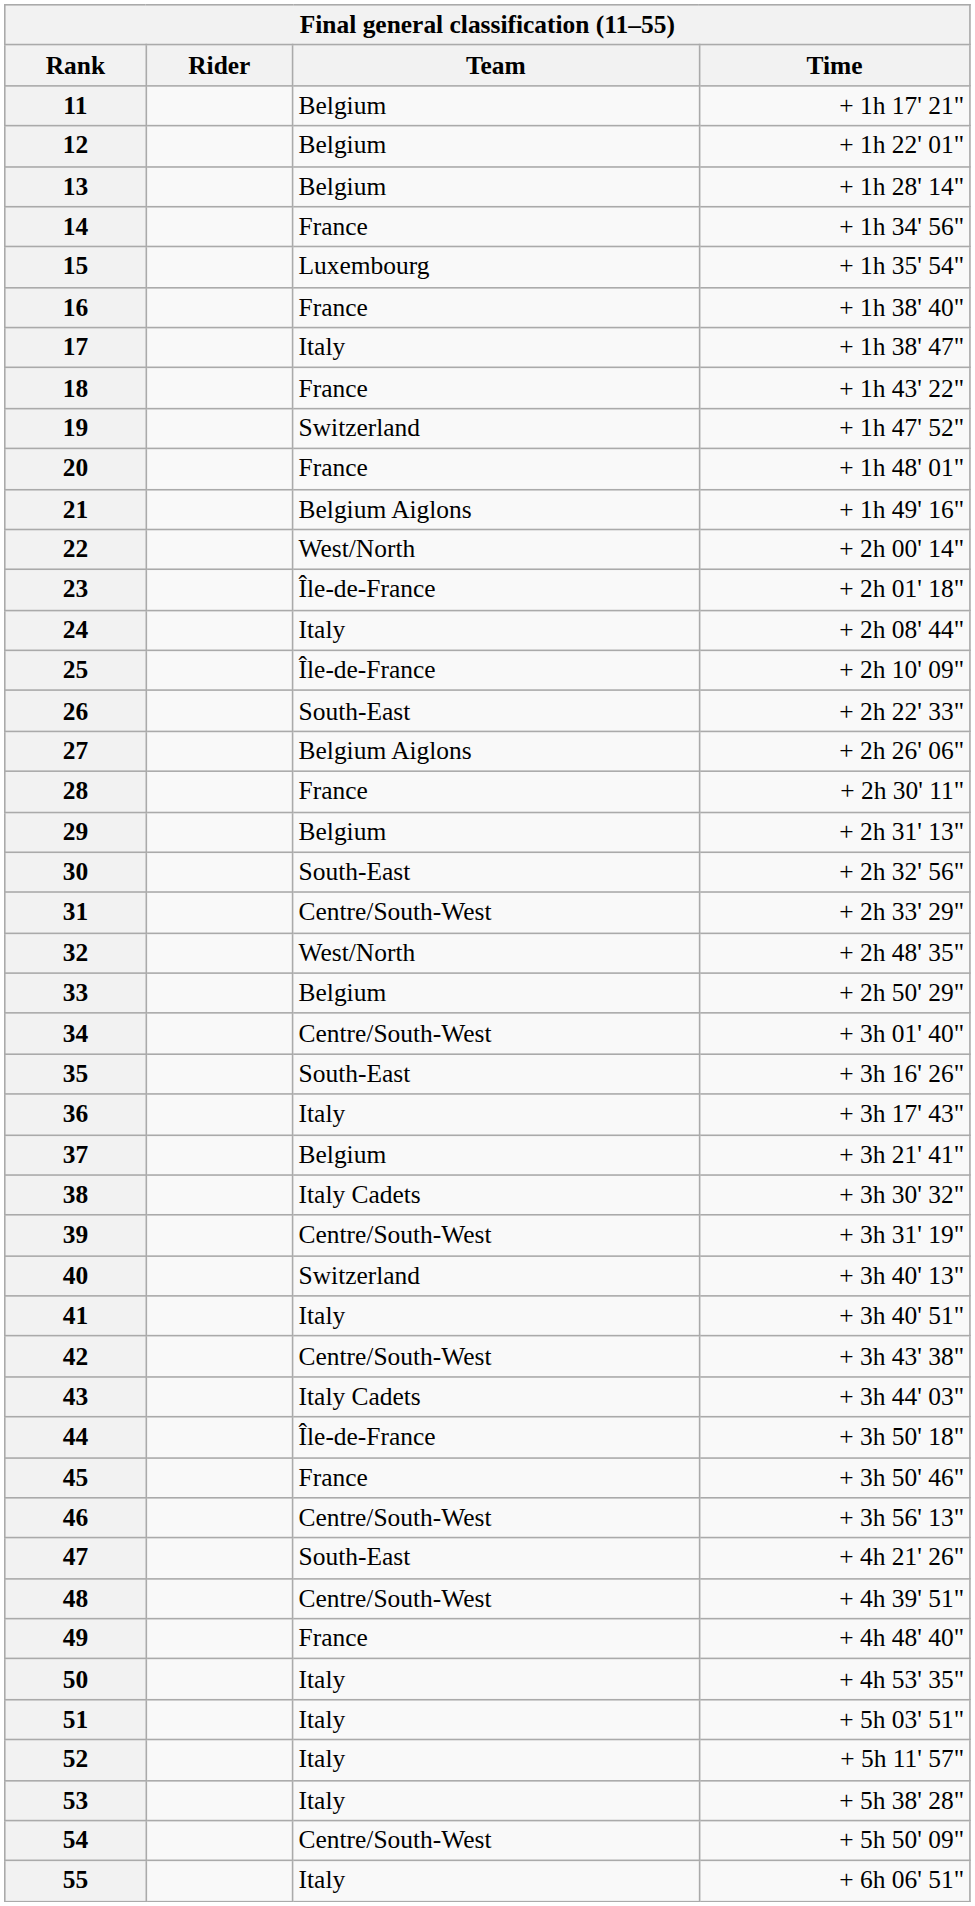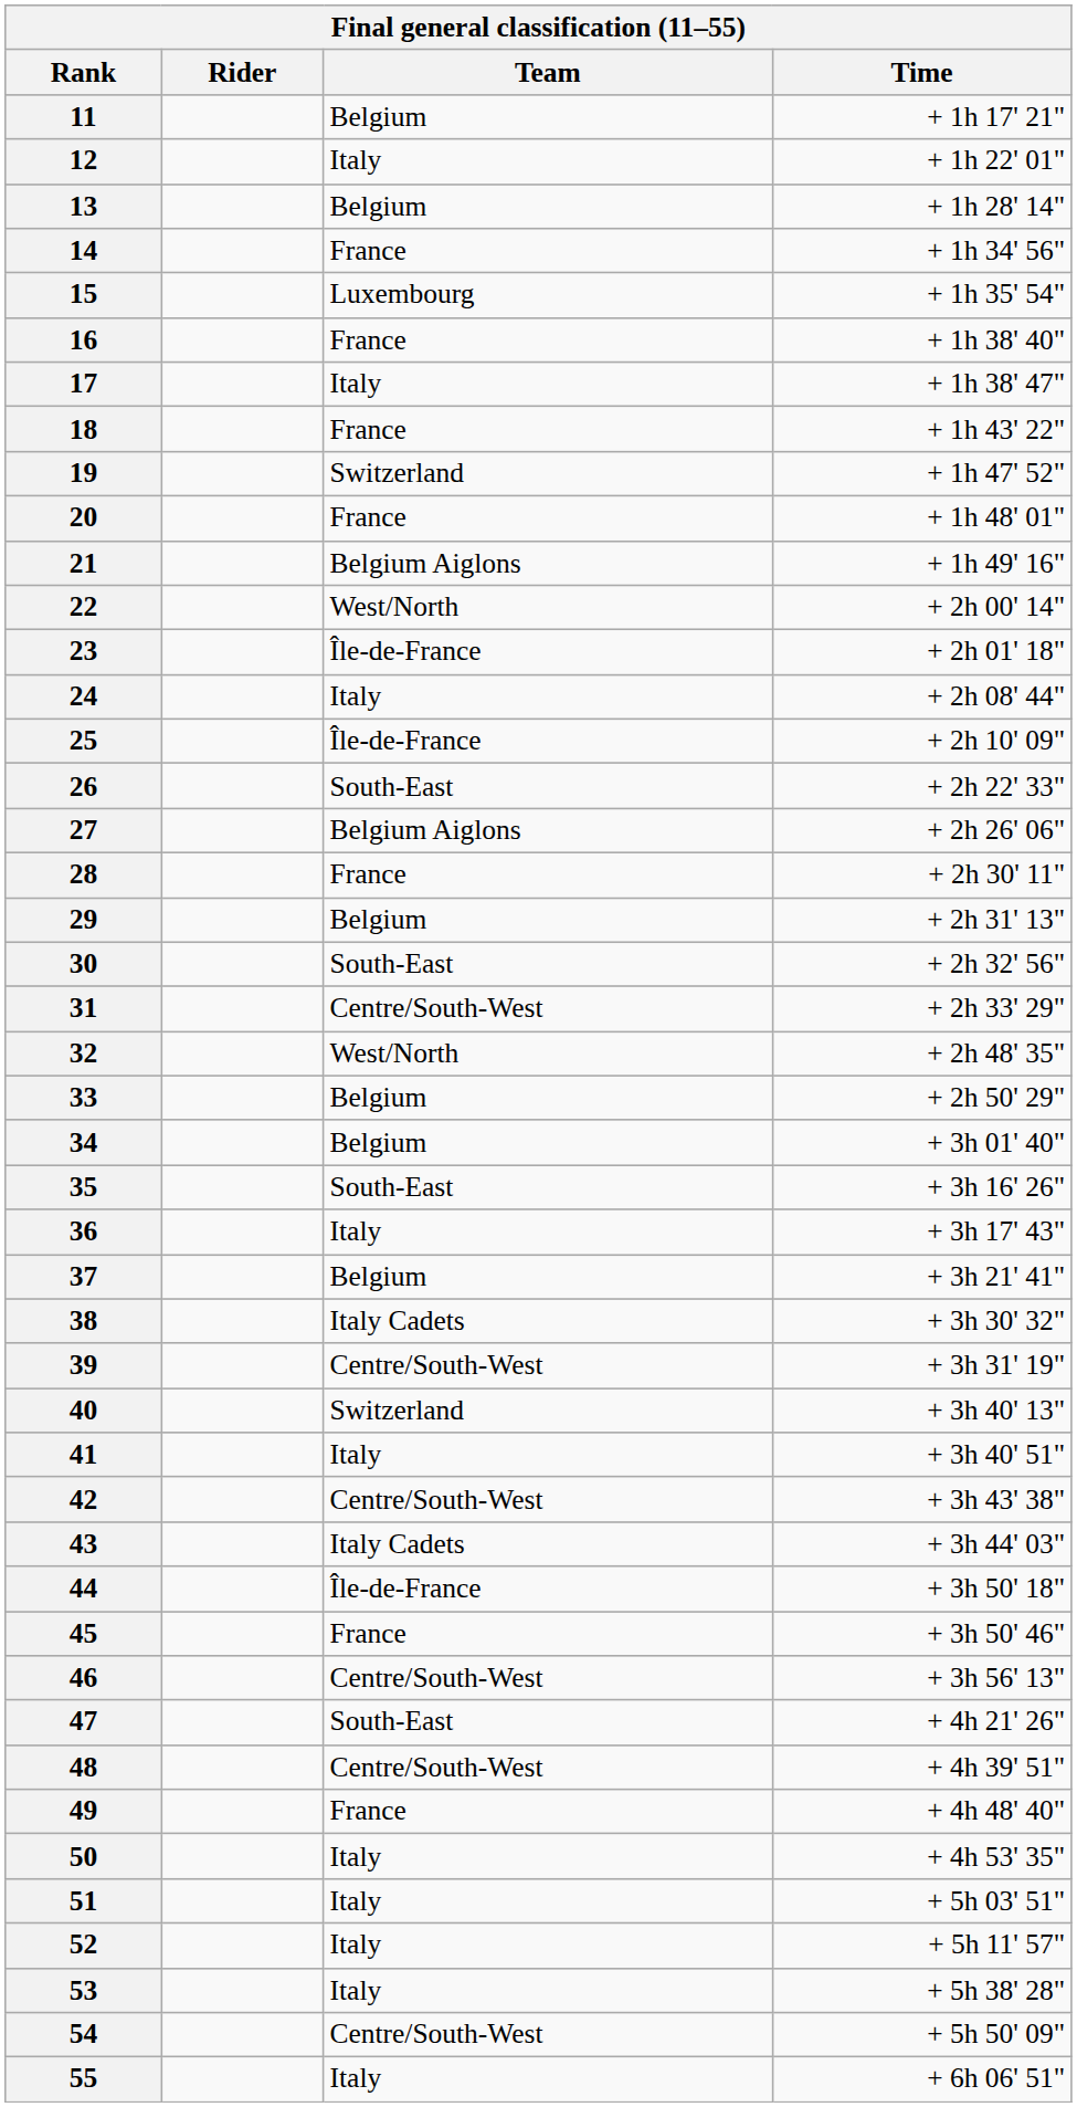12 | Team: Belgium -> Italy
34 | Team: Centre/South-West -> Belgium
